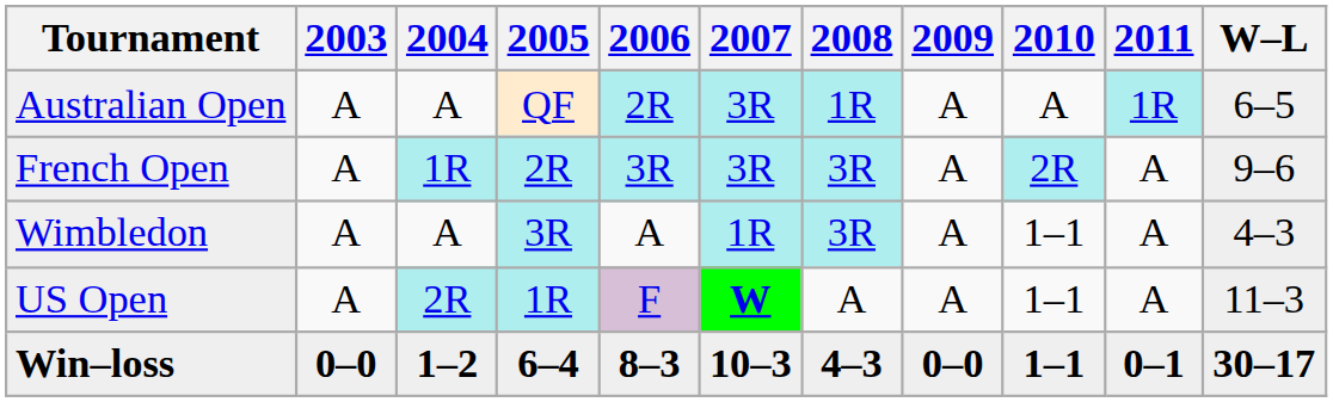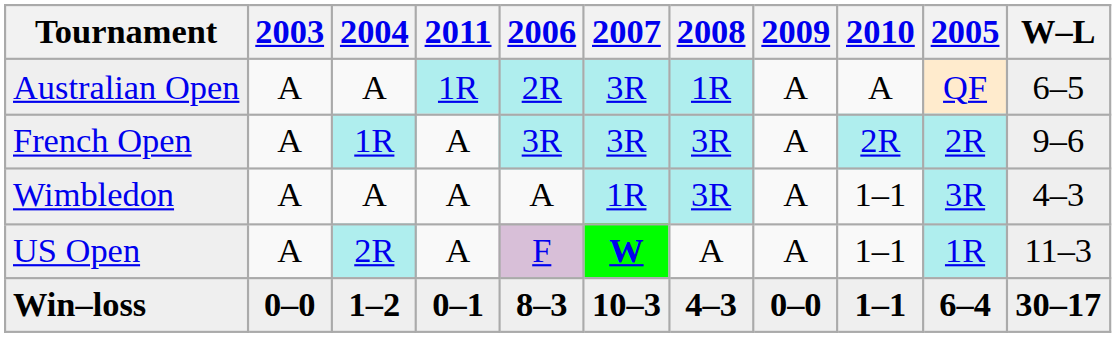columns swapped: 2005 <-> 2011
